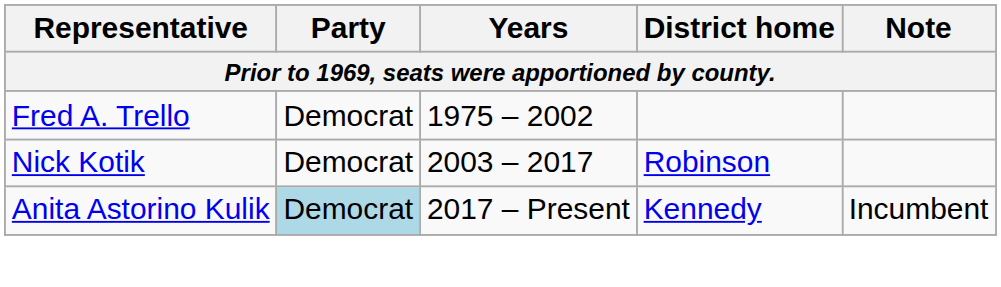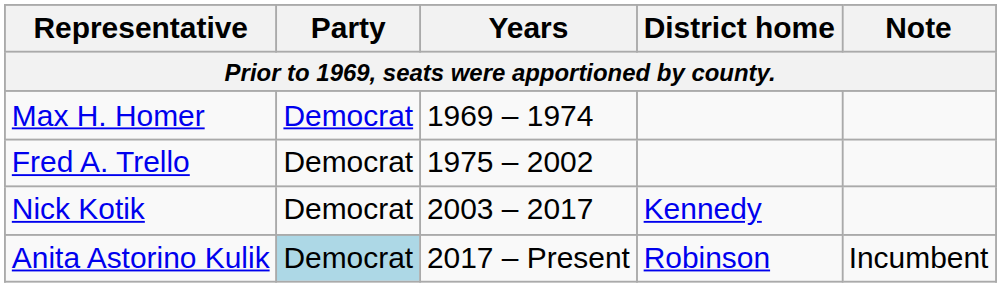+ row: Max H. Homer | Democrat | 1969 – 1974
Nick Kotik | District home: Robinson -> Kennedy
Anita Astorino Kulik | District home: Kennedy -> Robinson
